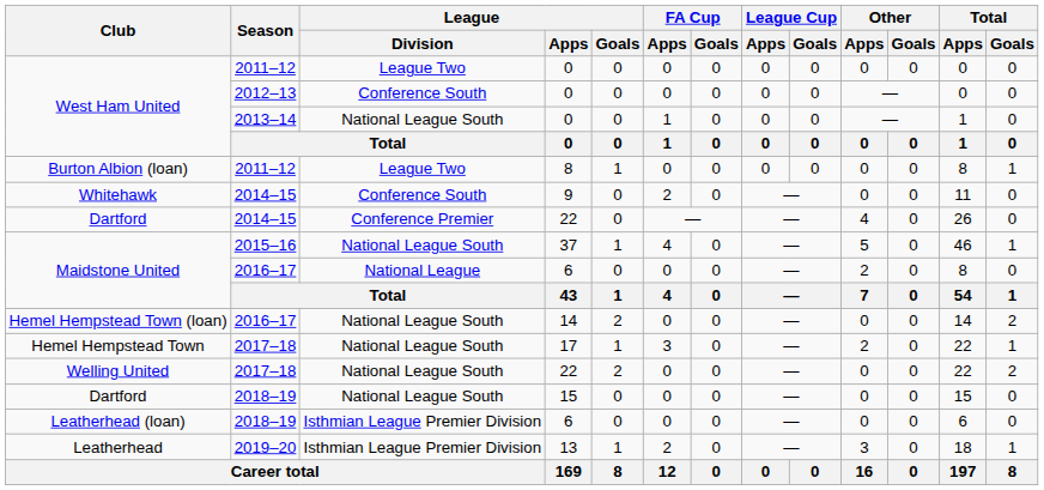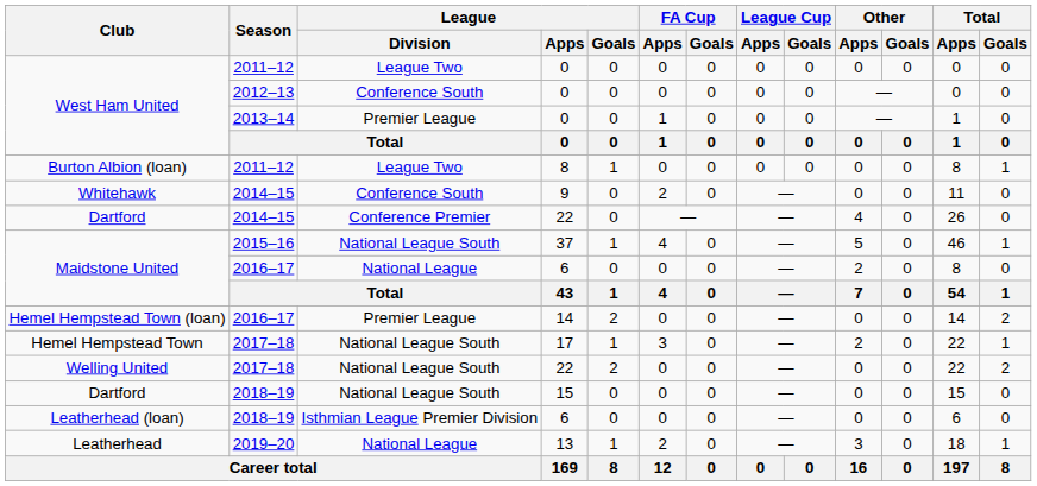West Ham United / 2013–14 | League / Division: National League South -> Premier League
Hemel Hempstead Town (loan) | League / Division: National League South -> Premier League
Leatherhead | League / Division: Isthmian League Premier Division -> National League
